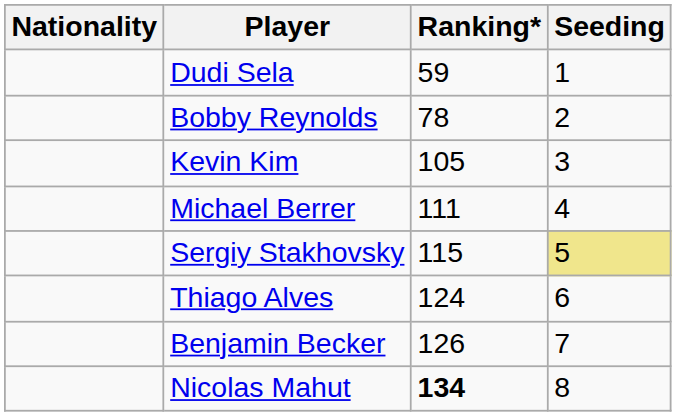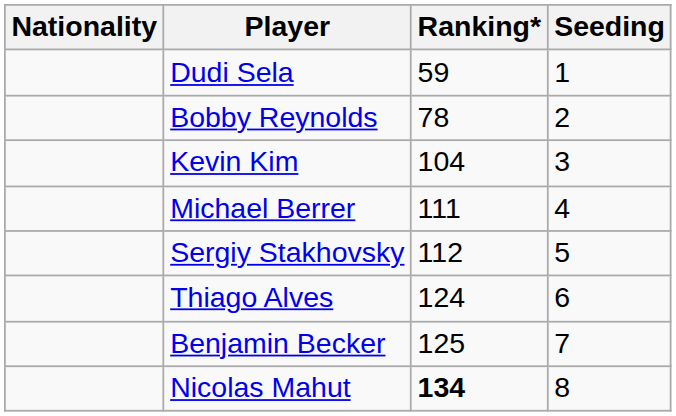Kevin Kim | Ranking*: 105 -> 104
Sergiy Stakhovsky | Ranking*: 115 -> 112
Sergiy Stakhovsky | Seeding: khaki background -> no background
Benjamin Becker | Ranking*: 126 -> 125
